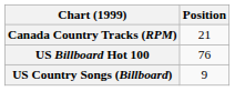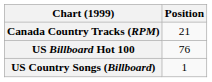US Country Songs (Billboard) | Position: 9 -> 1
